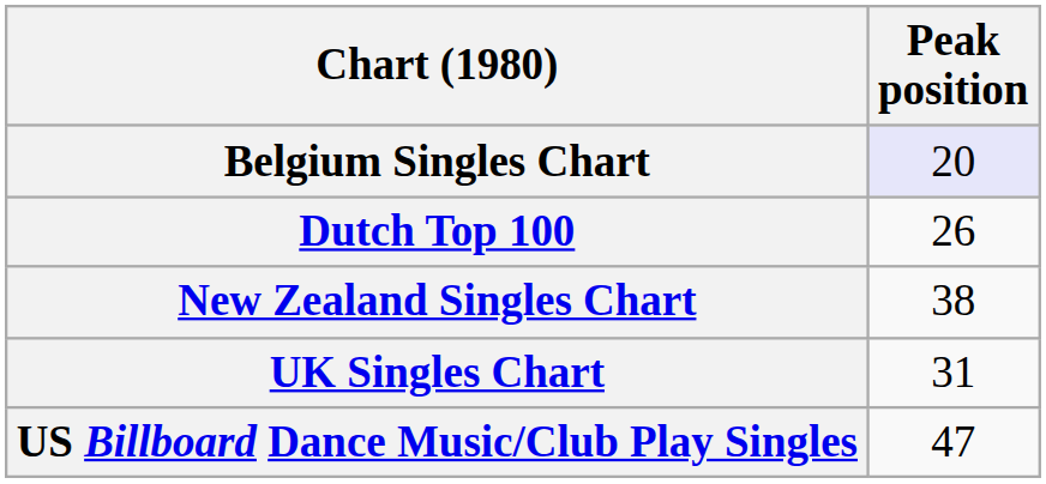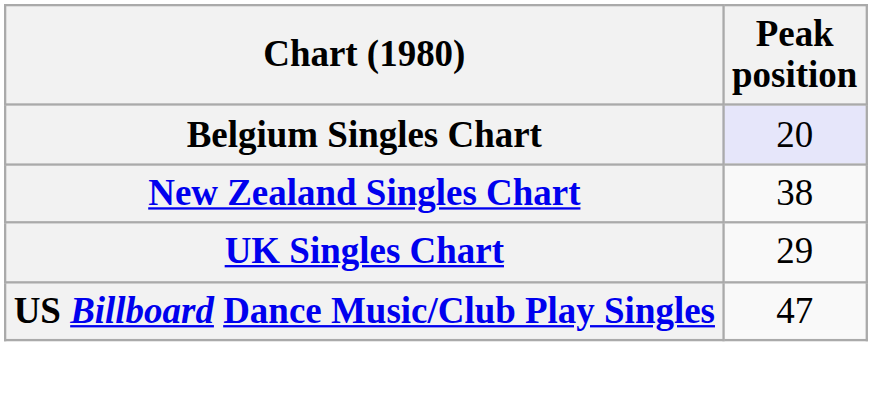- row: Dutch Top 100 | 26
UK Singles Chart | Peak position: 31 -> 29
